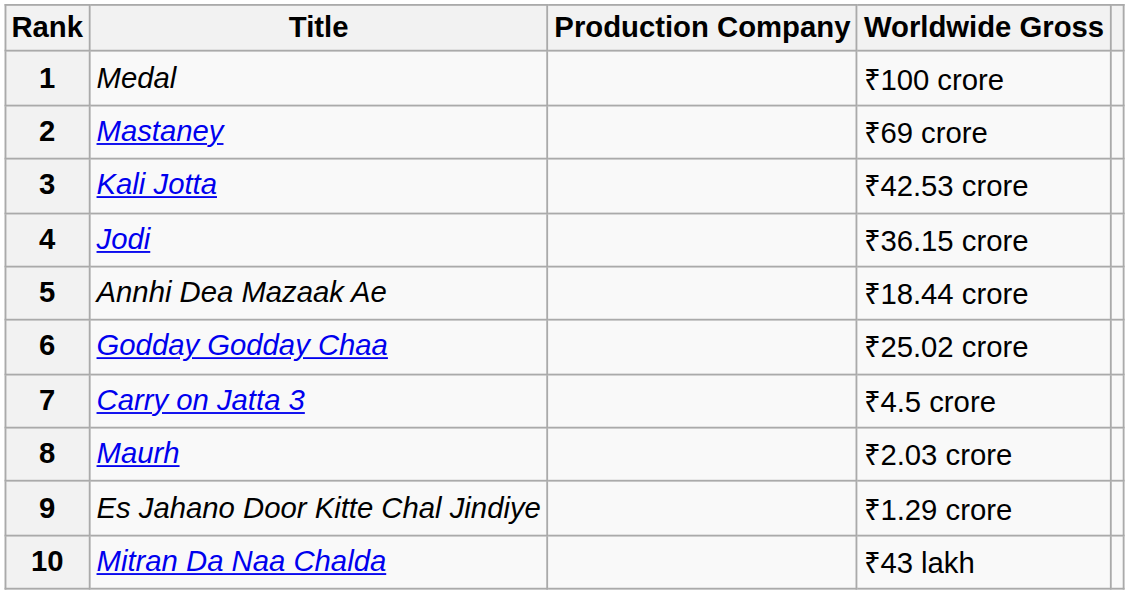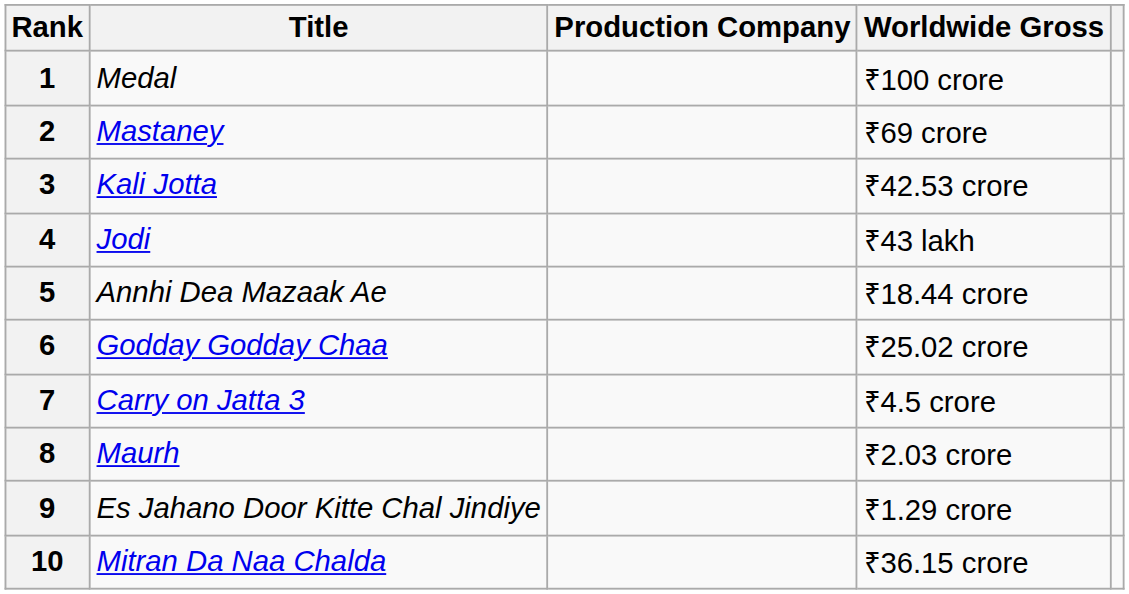4 | Worldwide Gross: ₹36.15 crore -> ₹43 lakh
10 | Worldwide Gross: ₹43 lakh -> ₹36.15 crore
